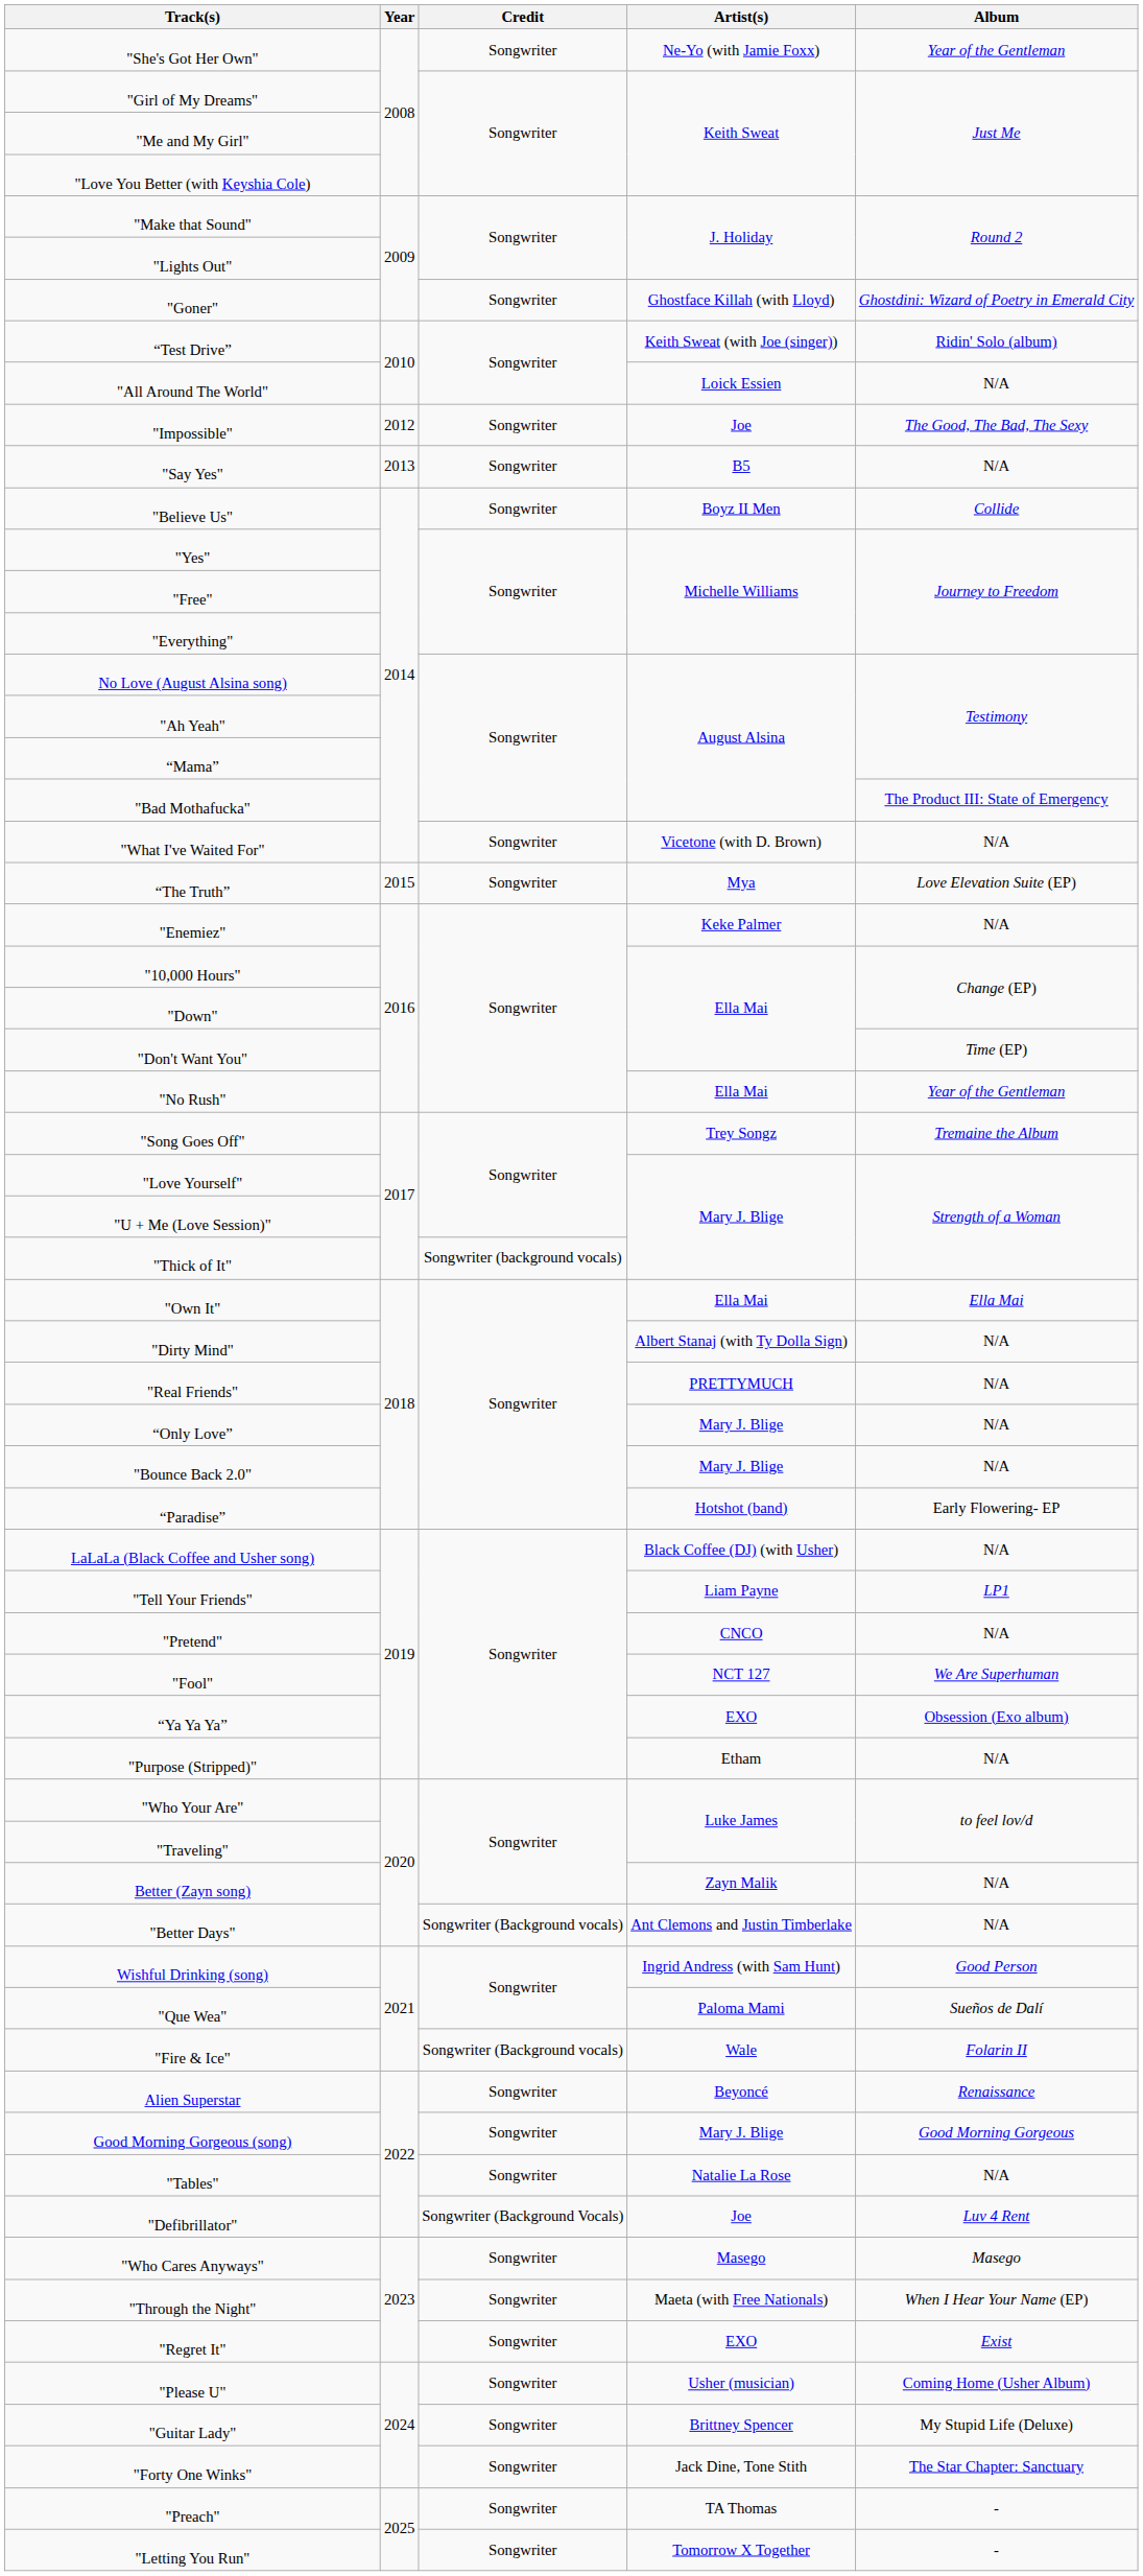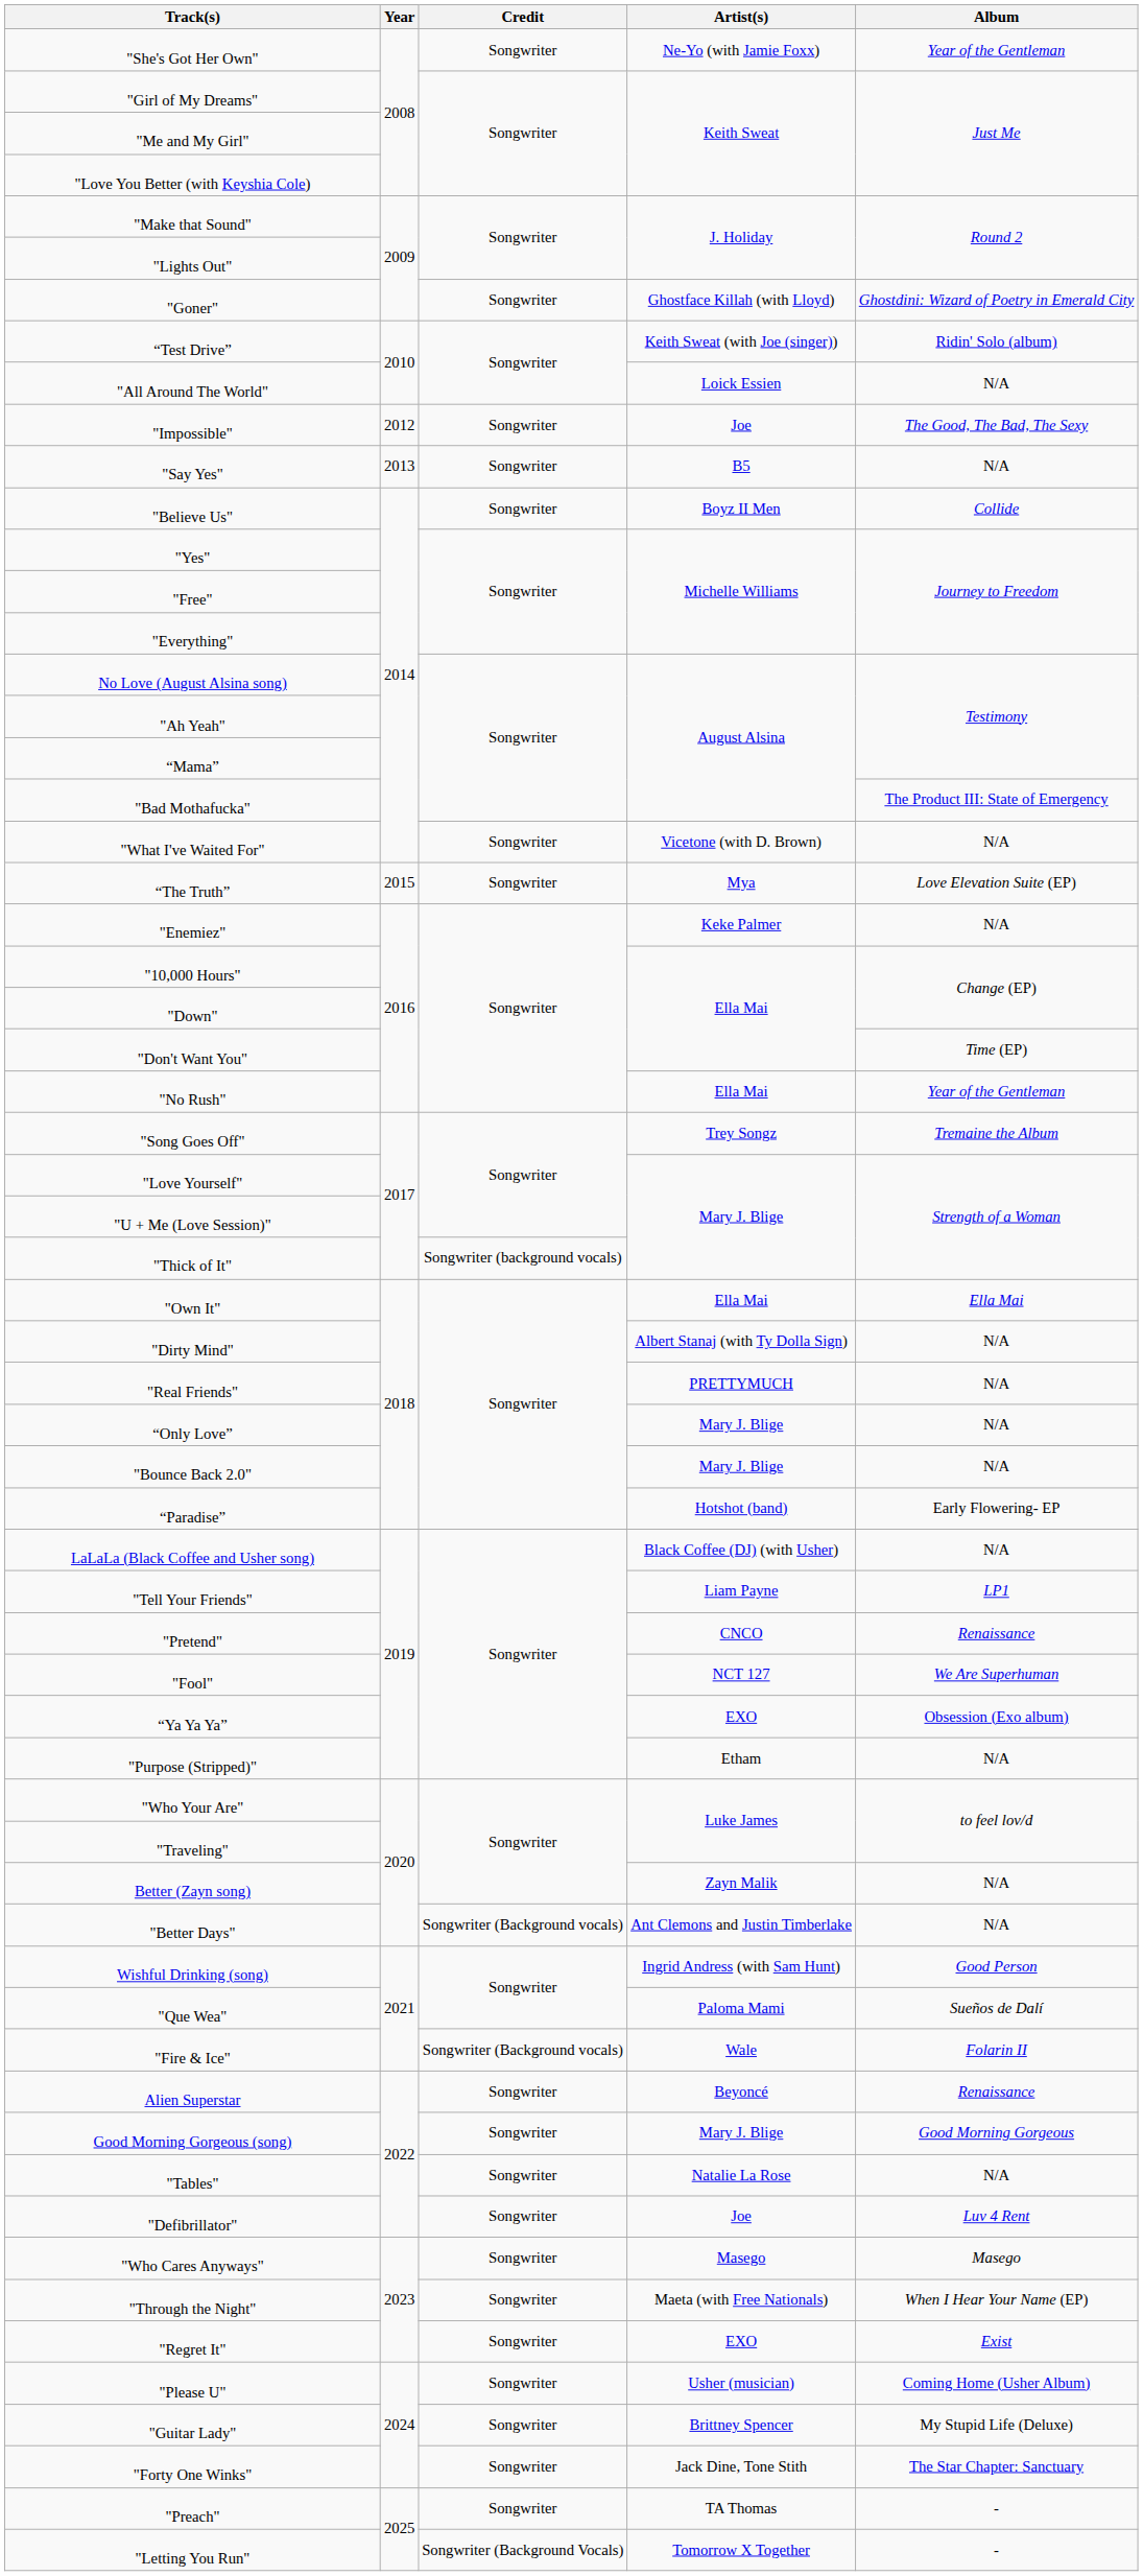"Pretend" | Album: N/A -> Renaissance
"Defibrillator" | Credit: Songwriter (Background Vocals) -> Songwriter
"Letting You Run" | Credit: Songwriter -> Songwriter (Background Vocals)
